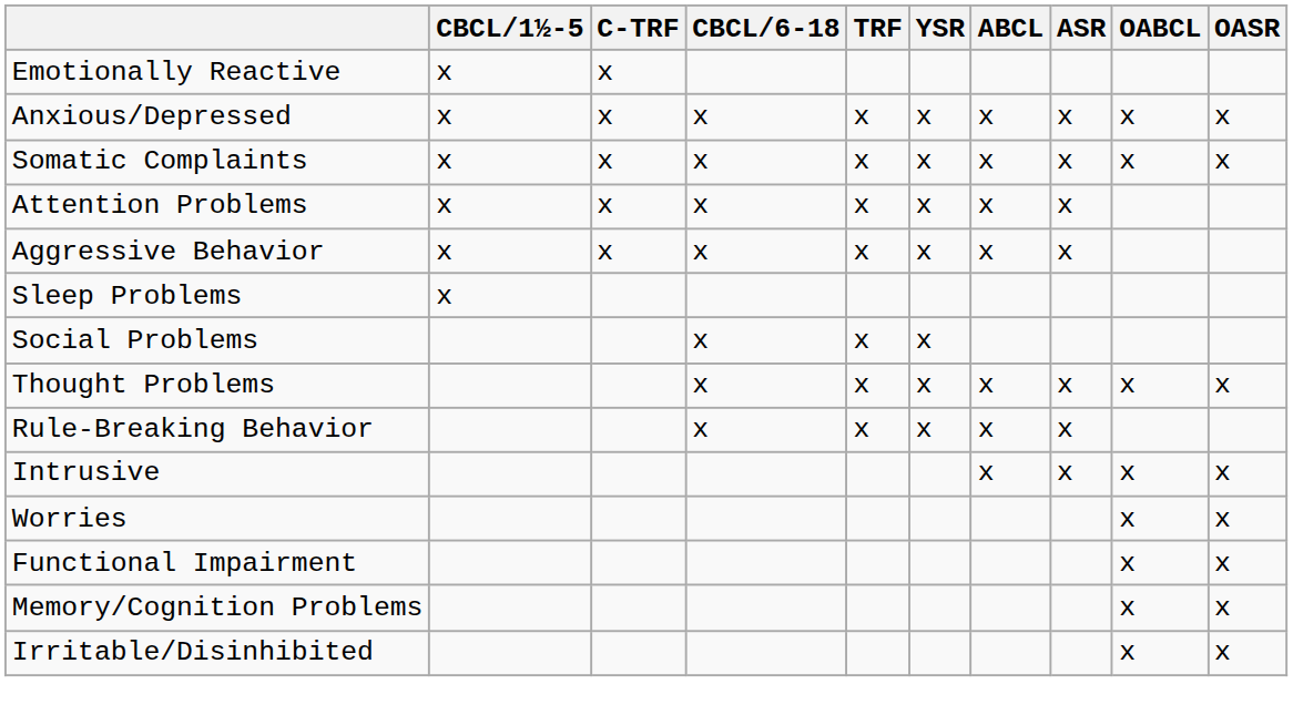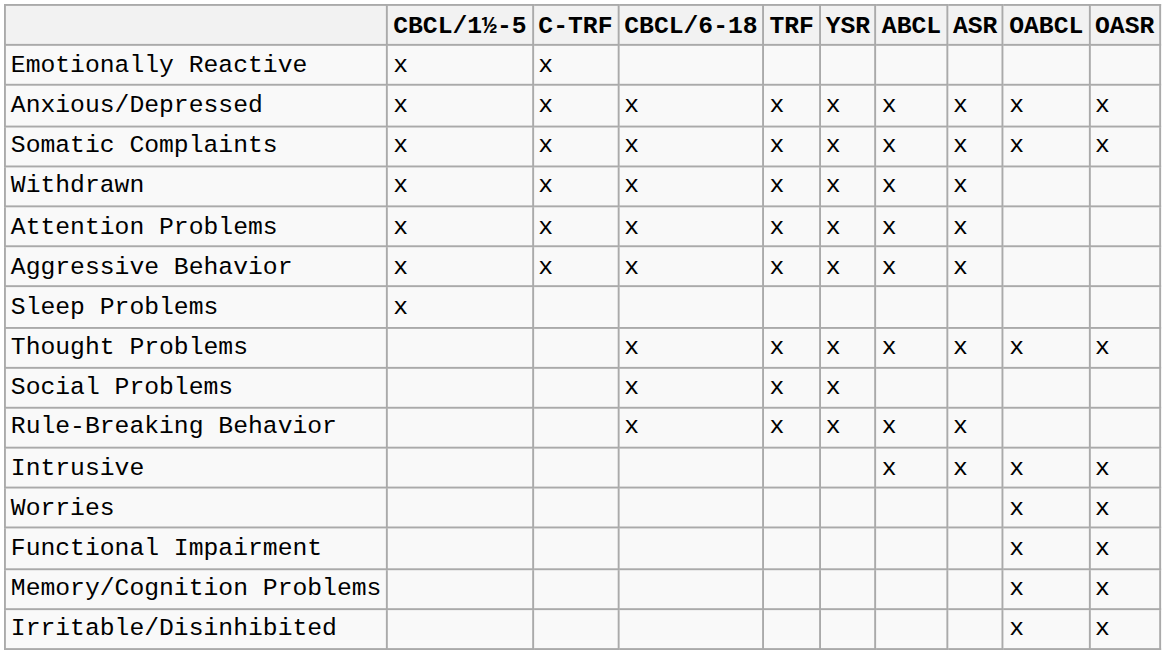+ row: Withdrawn | x | x | x | x | x | x | x
rows swapped: Social Problems <-> Thought Problems
